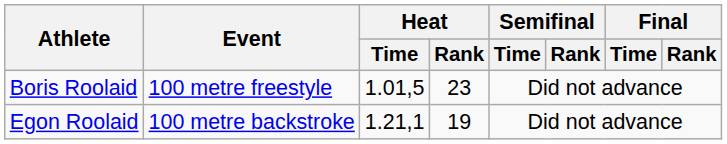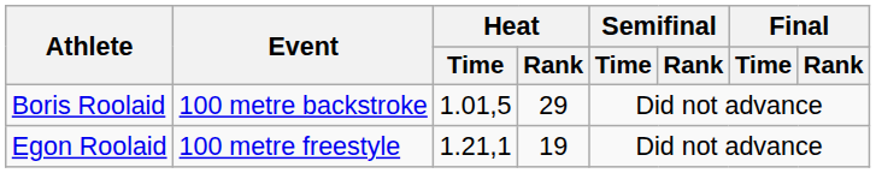Boris Roolaid | Event: 100 metre freestyle -> 100 metre backstroke
Boris Roolaid | Heat / Rank: 23 -> 29
Egon Roolaid | Event: 100 metre backstroke -> 100 metre freestyle
